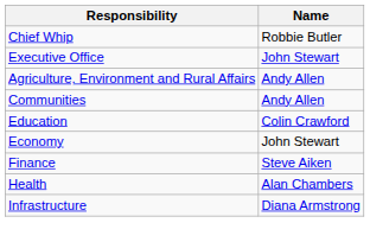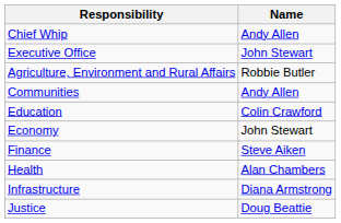Chief Whip | Name: Robbie Butler -> Andy Allen
Agriculture, Environment and Rural Affairs | Name: Andy Allen -> Robbie Butler
+ row: Justice | Doug Beattie
